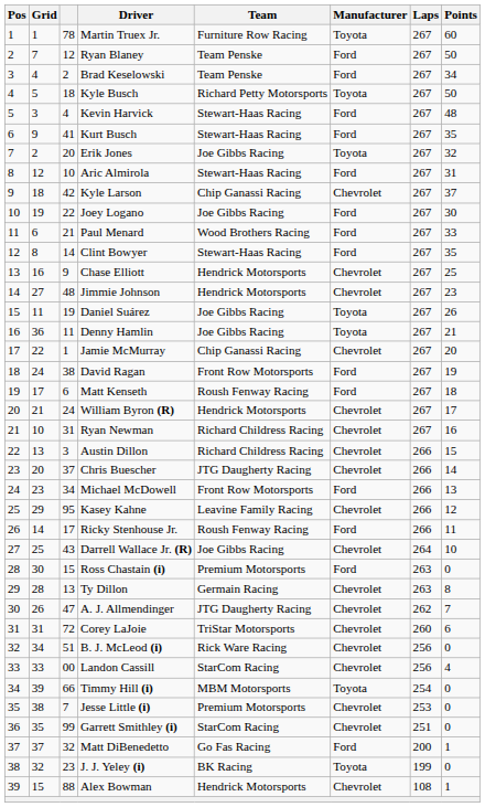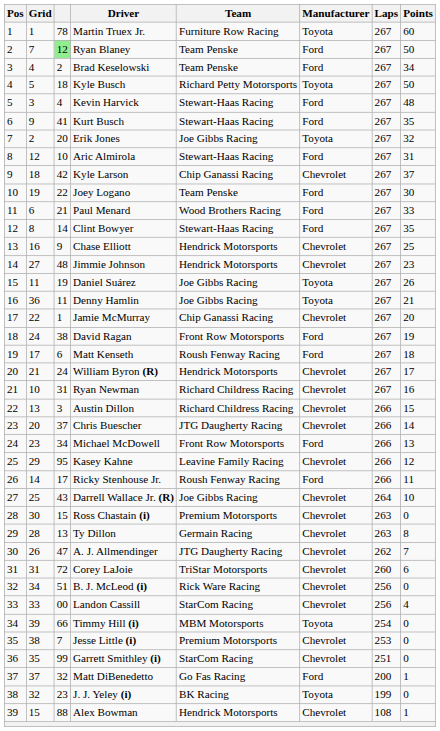Ryan Blaney | column 3: no background -> lightgreen background
Joey Logano | Team: Joe Gibbs Racing -> Team Penske
Ross Chastain (i) | Manufacturer: Ford -> Chevrolet
